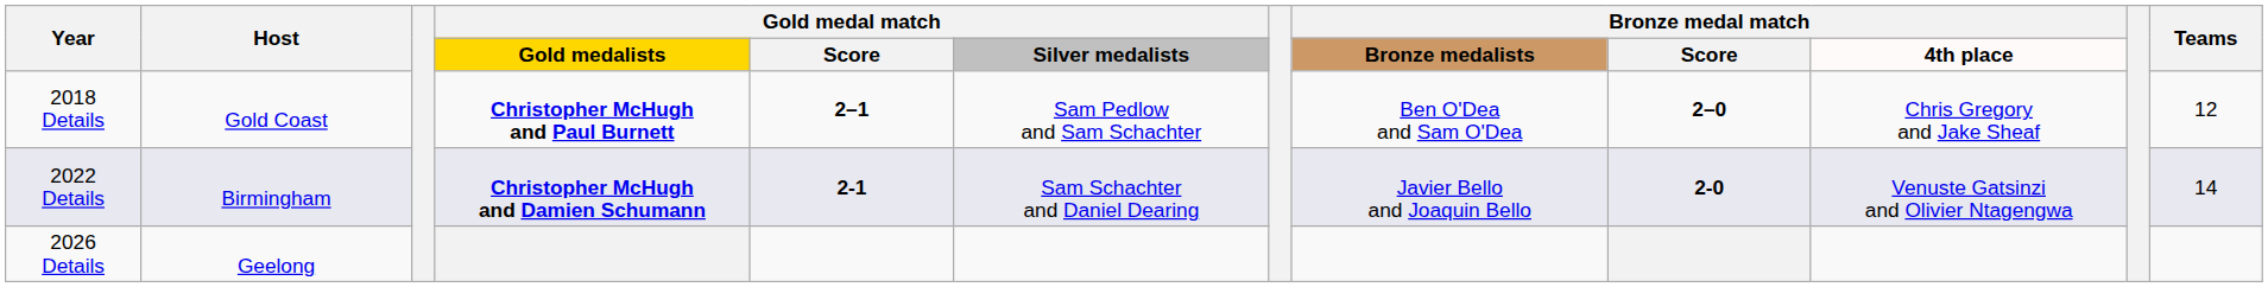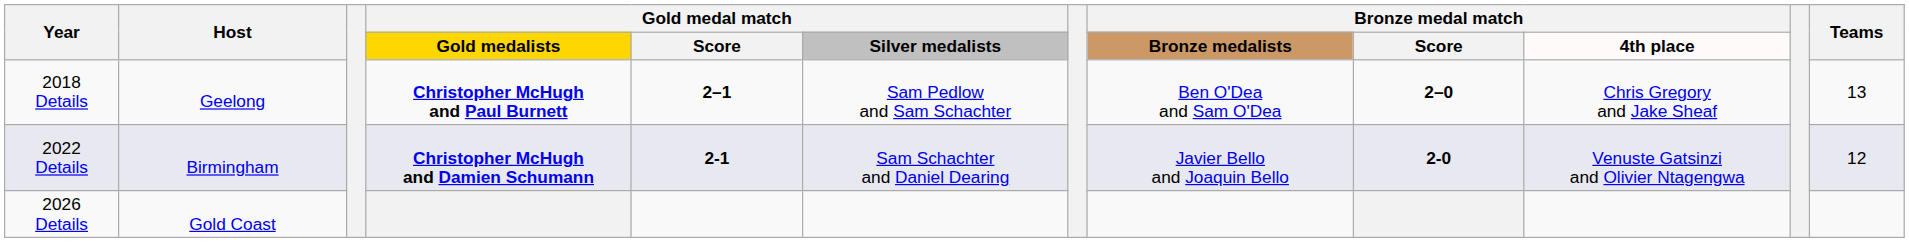2018 Details | Host: Gold Coast -> Geelong
2018 Details | Teams: 12 -> 13
2022 Details | Teams: 14 -> 12
2026 Details | Host: Geelong -> Gold Coast
